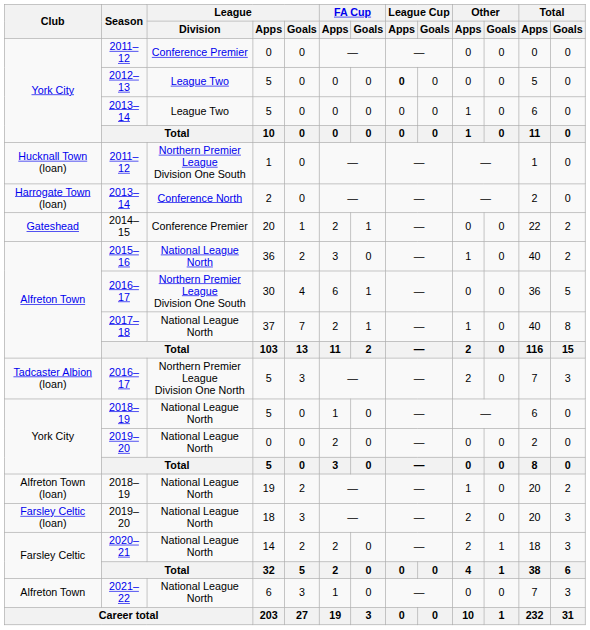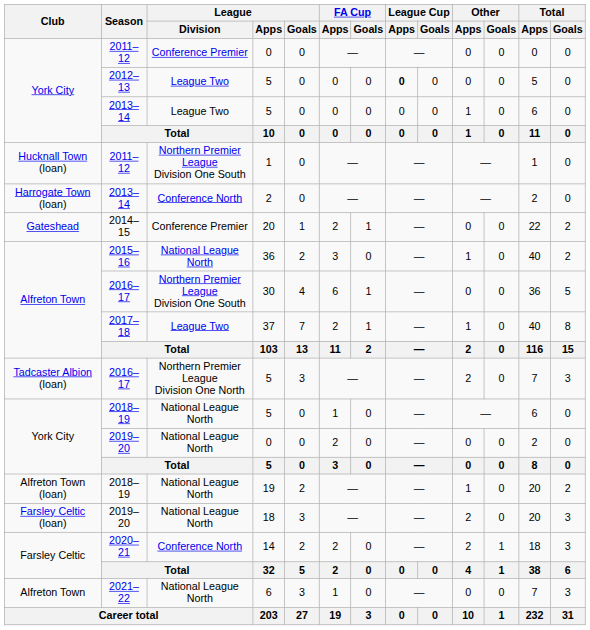37 | League / Division: National League North -> League Two
14 | League / Division: National League North -> Conference North
